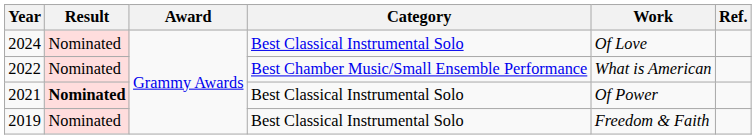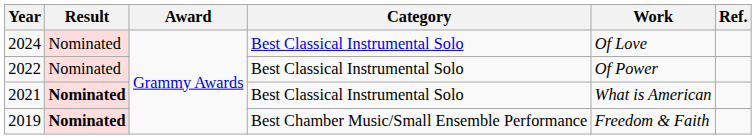2022 | Category: Best Chamber Music/Small Ensemble Performance -> Best Classical Instrumental Solo
2022 | Work: What is American -> Of Power
2021 | Work: Of Power -> What is American
2019 | Result: normal -> bold
2019 | Category: Best Classical Instrumental Solo -> Best Chamber Music/Small Ensemble Performance
